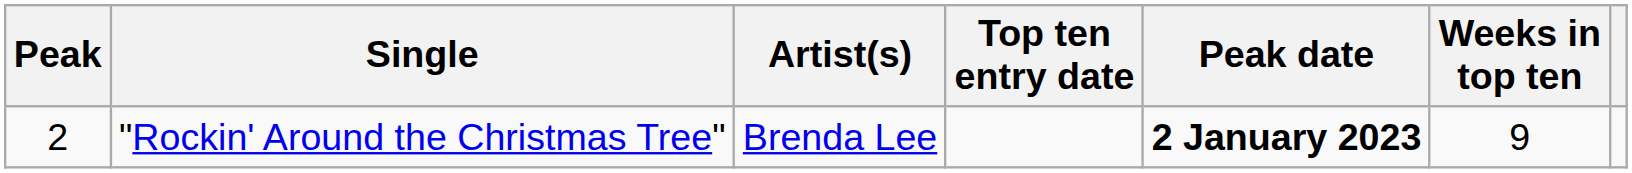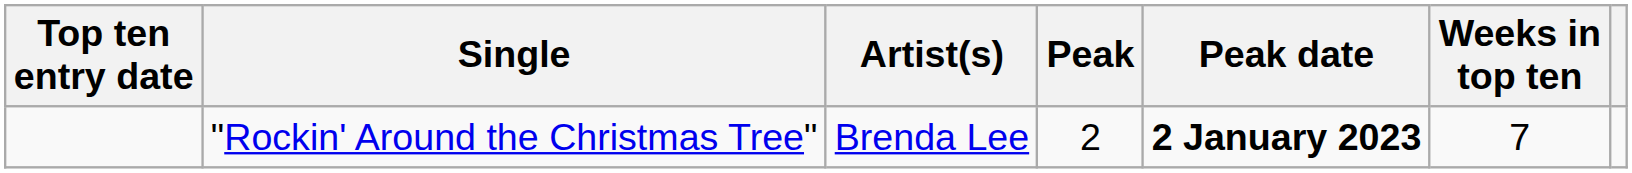columns swapped: Top ten entry date <-> Peak
"Rockin' Around the Christmas Tree" | Weeks in top ten: 9 -> 7
